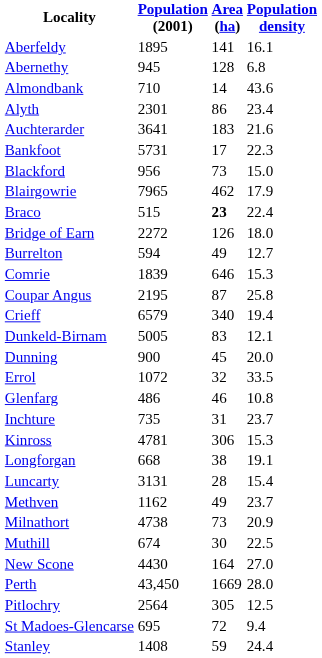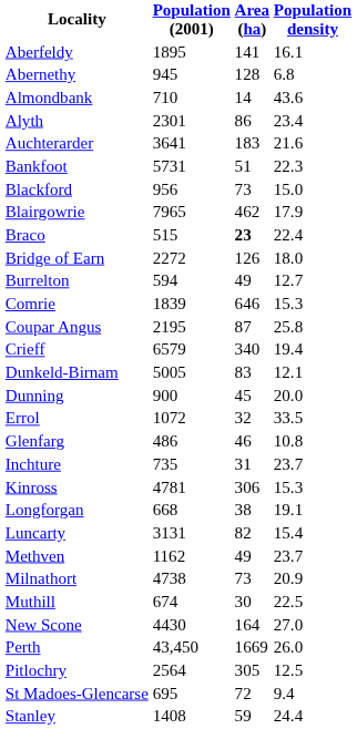Bankfoot | Area (ha): 17 -> 51
Luncarty | Area (ha): 28 -> 82
Perth | Population density: 28.0 -> 26.0
